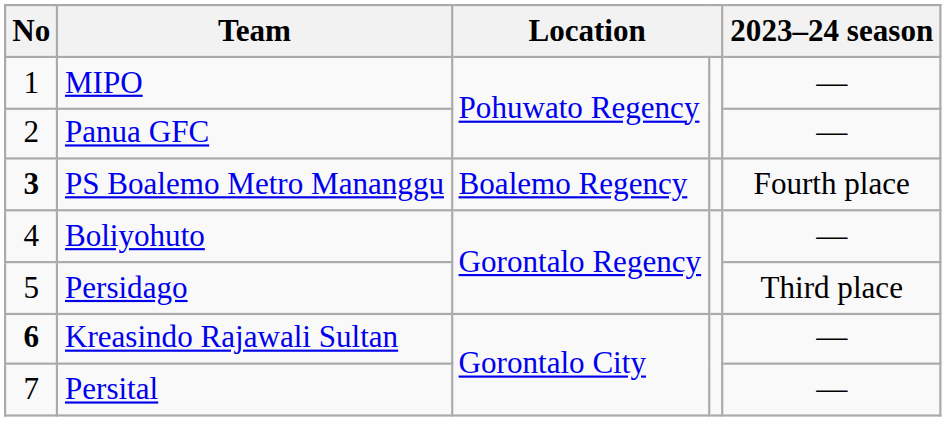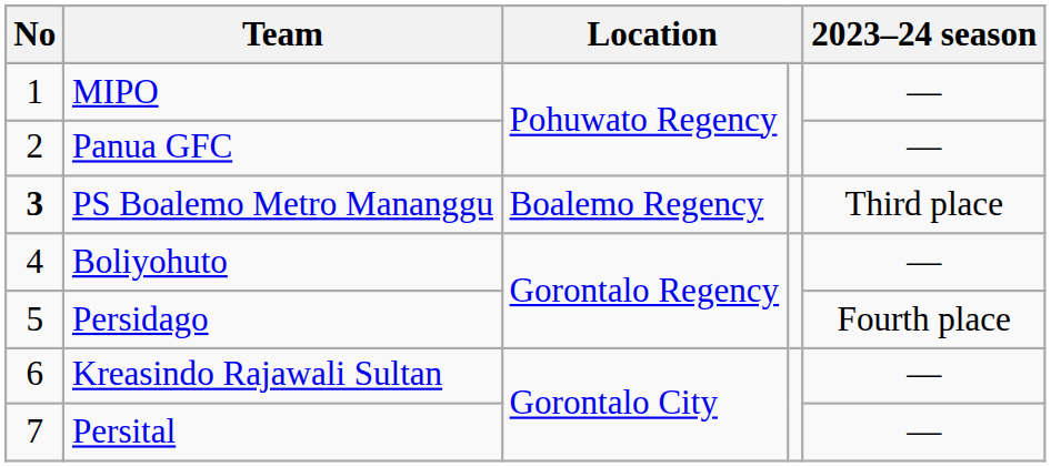PS Boalemo Metro Mananggu | 2023–24 season: Fourth place -> Third place
Persidago | 2023–24 season: Third place -> Fourth place
Kreasindo Rajawali Sultan | No: bold -> normal
